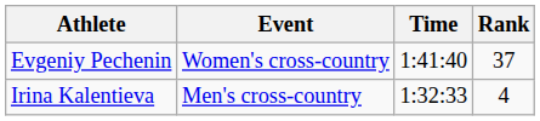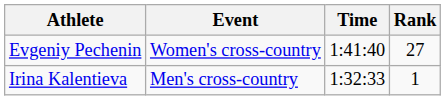Evgeniy Pechenin | Rank: 37 -> 27
Irina Kalentieva | Rank: 4 -> 1
